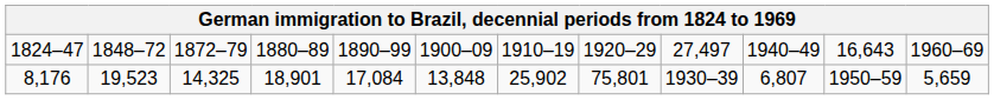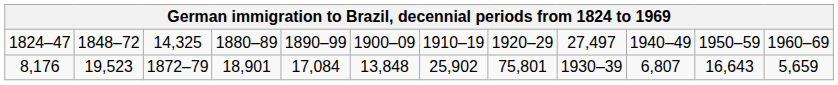1824–47 | column 3: 1872–79 -> 14,325
1824–47 | column 11: 16,643 -> 1950–59
8,176 | column 3: 14,325 -> 1872–79
8,176 | column 11: 1950–59 -> 16,643
